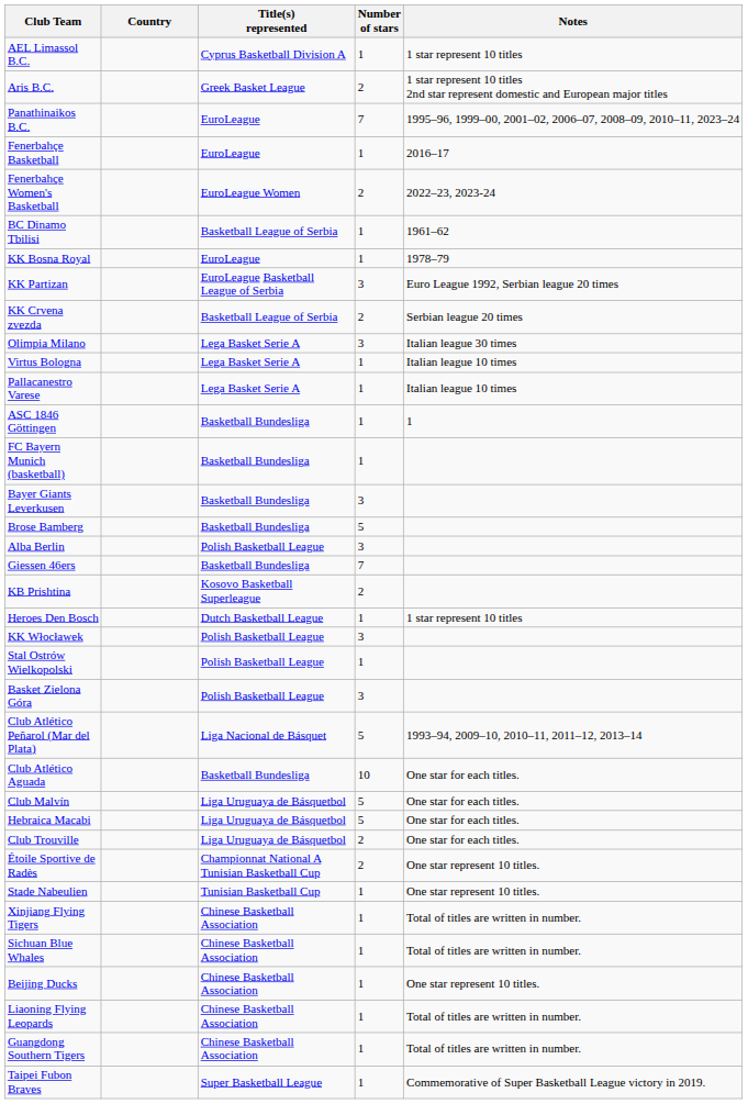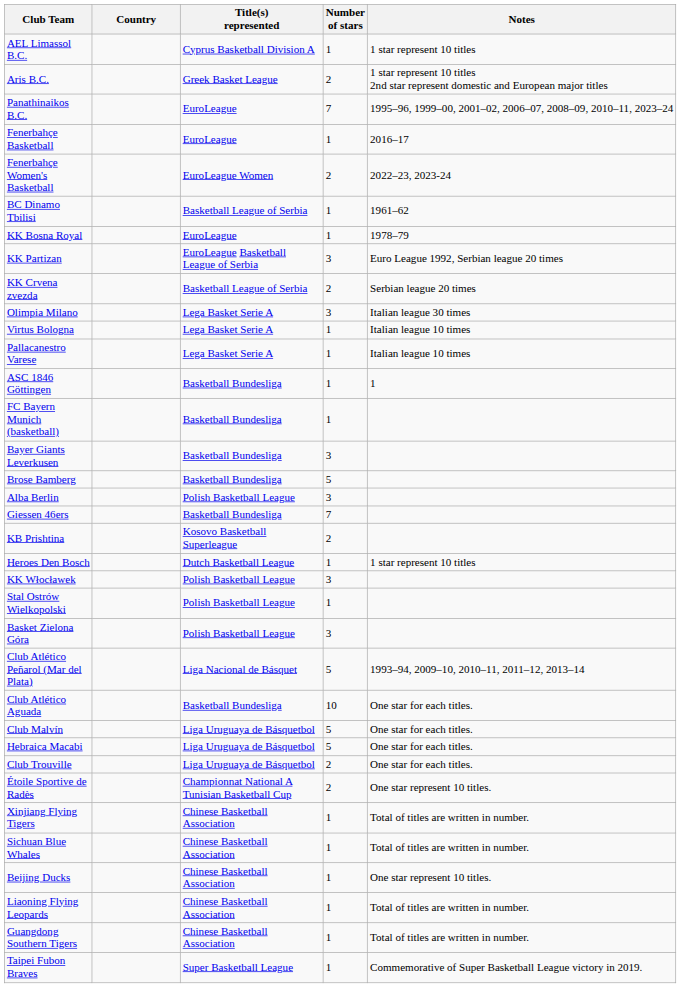- row: Stade Nabeulien | Tunisian Basketball Cup | 1 | One star represent 10 titles.
